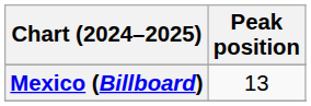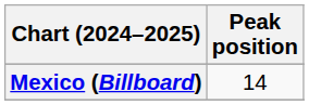Mexico (Billboard) | Peak position: 13 -> 14
